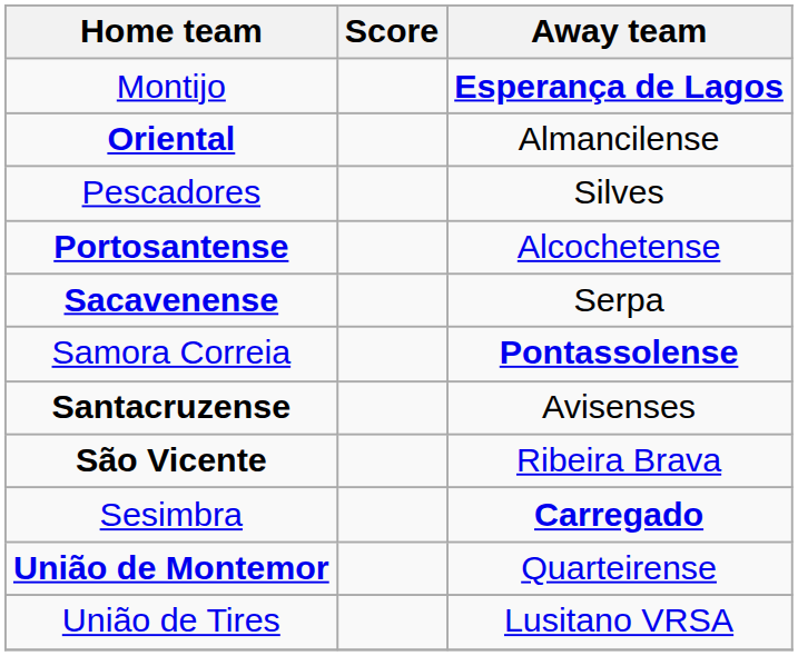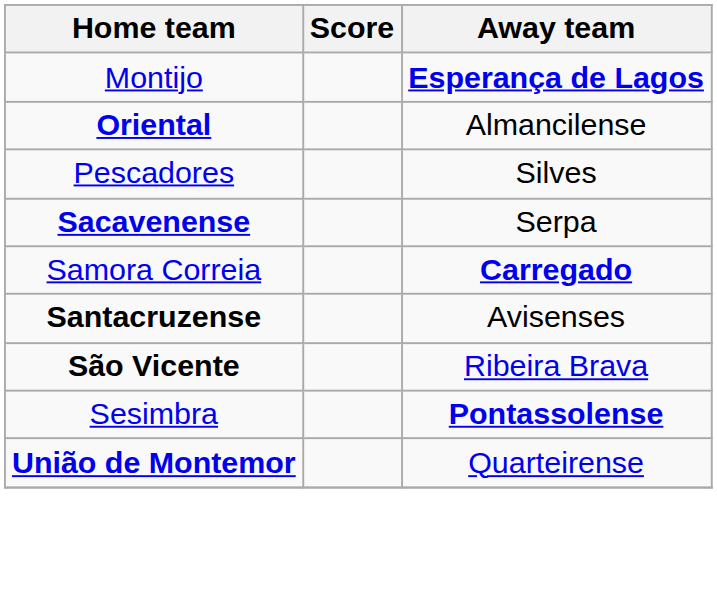- row: Portosantense | Alcochetense
Samora Correia | Away team: Pontassolense -> Carregado
Sesimbra | Away team: Carregado -> Pontassolense
- row: União de Tires | Lusitano VRSA
